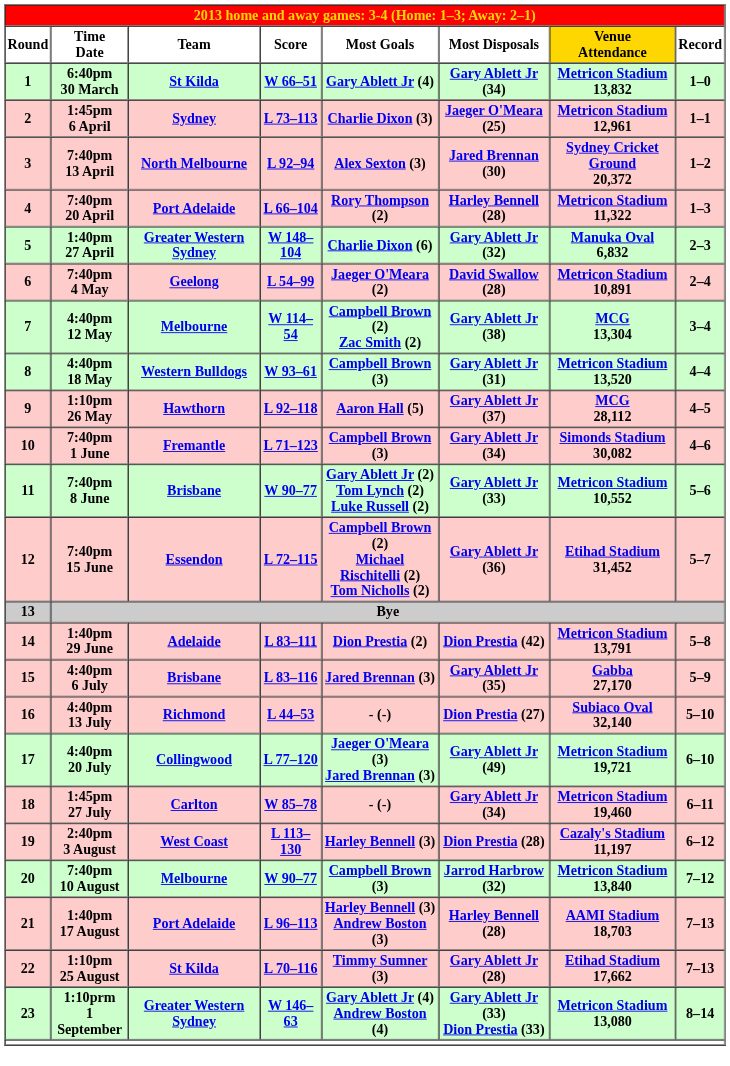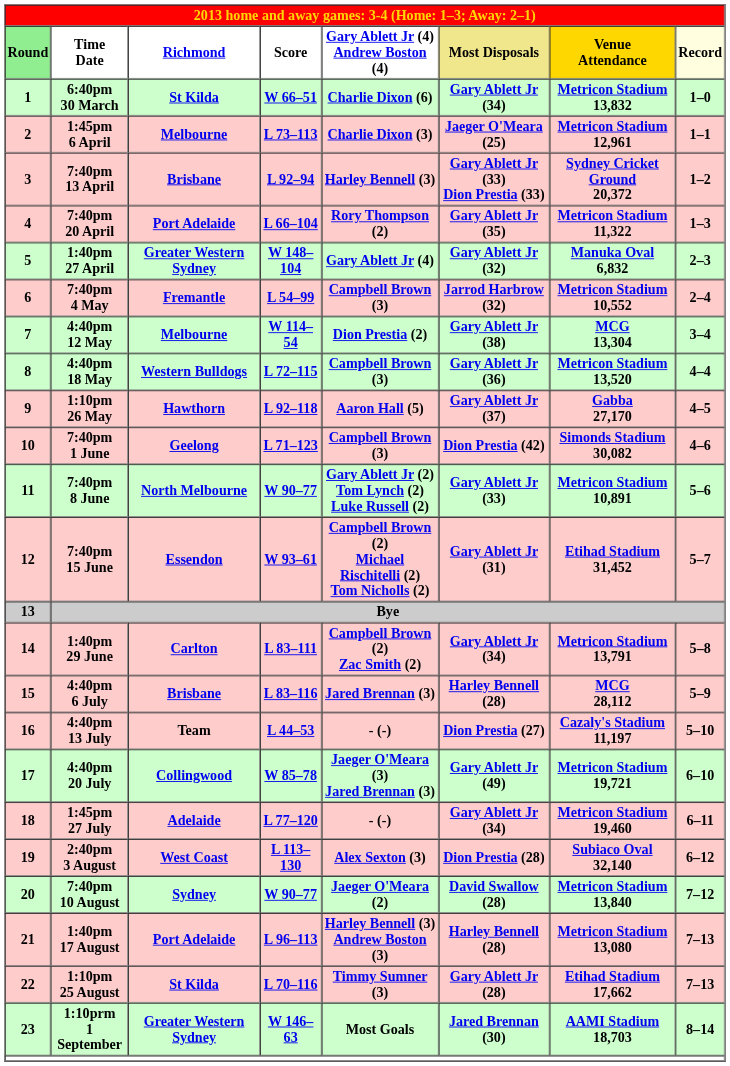Time Date | column 1: no background -> lightgreen background
Time Date | column 3: Team -> Richmond
Time Date | column 5: Most Goals -> Gary Ablett Jr (4) Andrew Boston (4)
Time Date | column 6: no background -> khaki background
Time Date | column 8: no background -> lightyellow background
6:40pm 30 March | column 5: Gary Ablett Jr (4) -> Charlie Dixon (6)
1:45pm 6 April | column 3: Sydney -> Melbourne
7:40pm 13 April | column 3: North Melbourne -> Brisbane
7:40pm 13 April | column 5: Alex Sexton (3) -> Harley Bennell (3)
7:40pm 13 April | column 6: Jared Brennan (30) -> Gary Ablett Jr (33) Dion Prestia (33)
7:40pm 20 April | column 6: Harley Bennell (28) -> Gary Ablett Jr (35)
1:40pm 27 April | column 5: Charlie Dixon (6) -> Gary Ablett Jr (4)
7:40pm 4 May | column 3: Geelong -> Fremantle
7:40pm 4 May | column 5: Jaeger O'Meara (2) -> Campbell Brown (3)
7:40pm 4 May | column 6: David Swallow (28) -> Jarrod Harbrow (32)
7:40pm 4 May | column 7: Metricon Stadium 10,891 -> Metricon Stadium 10,552
4:40pm 12 May | column 5: Campbell Brown (2) Zac Smith (2) -> Dion Prestia (2)
4:40pm 18 May | column 4: W 93–61 -> L 72–115
4:40pm 18 May | column 6: Gary Ablett Jr (31) -> Gary Ablett Jr (36)
1:10pm 26 May | column 7: MCG 28,112 -> Gabba 27,170
7:40pm 1 June | column 3: Fremantle -> Geelong
7:40pm 1 June | column 6: Gary Ablett Jr (34) -> Dion Prestia (42)
7:40pm 8 June | column 3: Brisbane -> North Melbourne
7:40pm 8 June | column 7: Metricon Stadium 10,552 -> Metricon Stadium 10,891
7:40pm 15 June | column 4: L 72–115 -> W 93–61
7:40pm 15 June | column 6: Gary Ablett Jr (36) -> Gary Ablett Jr (31)
1:40pm 29 June | column 3: Adelaide -> Carlton
1:40pm 29 June | column 5: Dion Prestia (2) -> Campbell Brown (2) Zac Smith (2)
1:40pm 29 June | column 6: Dion Prestia (42) -> Gary Ablett Jr (34)
4:40pm 6 July | column 6: Gary Ablett Jr (35) -> Harley Bennell (28)
4:40pm 6 July | column 7: Gabba 27,170 -> MCG 28,112
4:40pm 13 July | column 3: Richmond -> Team
4:40pm 13 July | column 7: Subiaco Oval 32,140 -> Cazaly's Stadium 11,197
4:40pm 20 July | column 4: L 77–120 -> W 85–78
1:45pm 27 July | column 3: Carlton -> Adelaide
1:45pm 27 July | column 4: W 85–78 -> L 77–120
2:40pm 3 August | column 5: Harley Bennell (3) -> Alex Sexton (3)
2:40pm 3 August | column 7: Cazaly's Stadium 11,197 -> Subiaco Oval 32,140
7:40pm 10 August | column 3: Melbourne -> Sydney
7:40pm 10 August | column 5: Campbell Brown (3) -> Jaeger O'Meara (2)
7:40pm 10 August | column 6: Jarrod Harbrow (32) -> David Swallow (28)
1:40pm 17 August | column 7: AAMI Stadium 18,703 -> Metricon Stadium 13,080
1:10prm 1 September | column 5: Gary Ablett Jr (4) Andrew Boston (4) -> Most Goals
1:10prm 1 September | column 6: Gary Ablett Jr (33) Dion Prestia (33) -> Jared Brennan (30)
1:10prm 1 September | column 7: Metricon Stadium 13,080 -> AAMI Stadium 18,703
